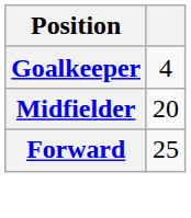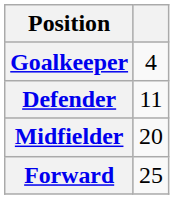+ row: Defender | 11
